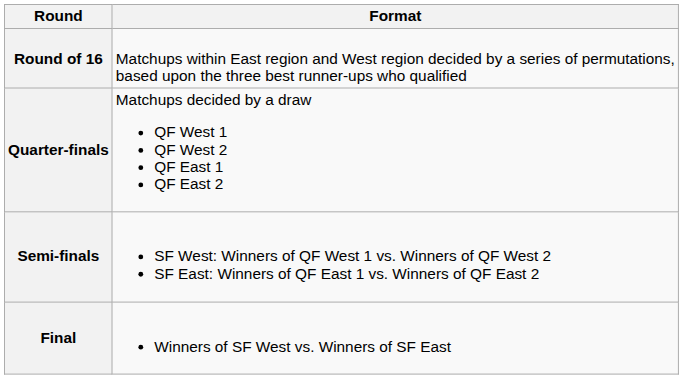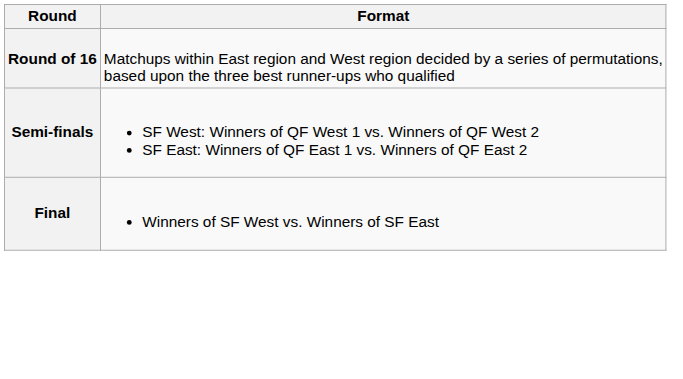- row: Quarter-finals | Matchups decided by a draw QF West 1 QF West 2 QF East 1 QF East 2
